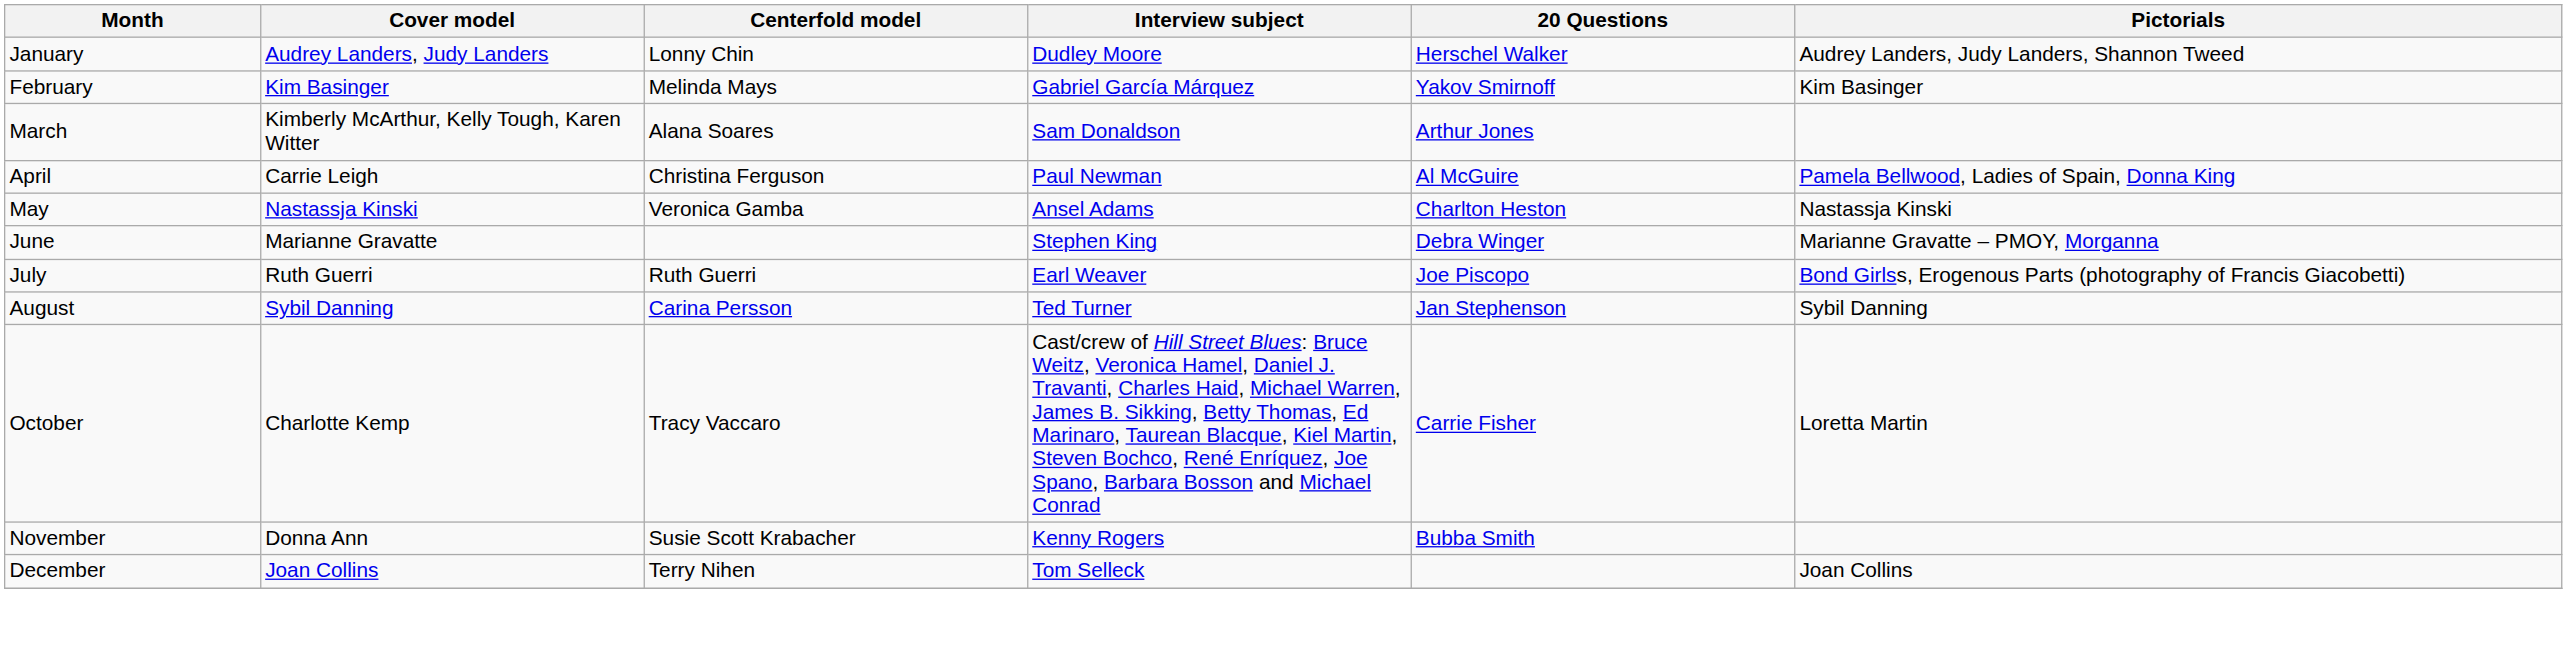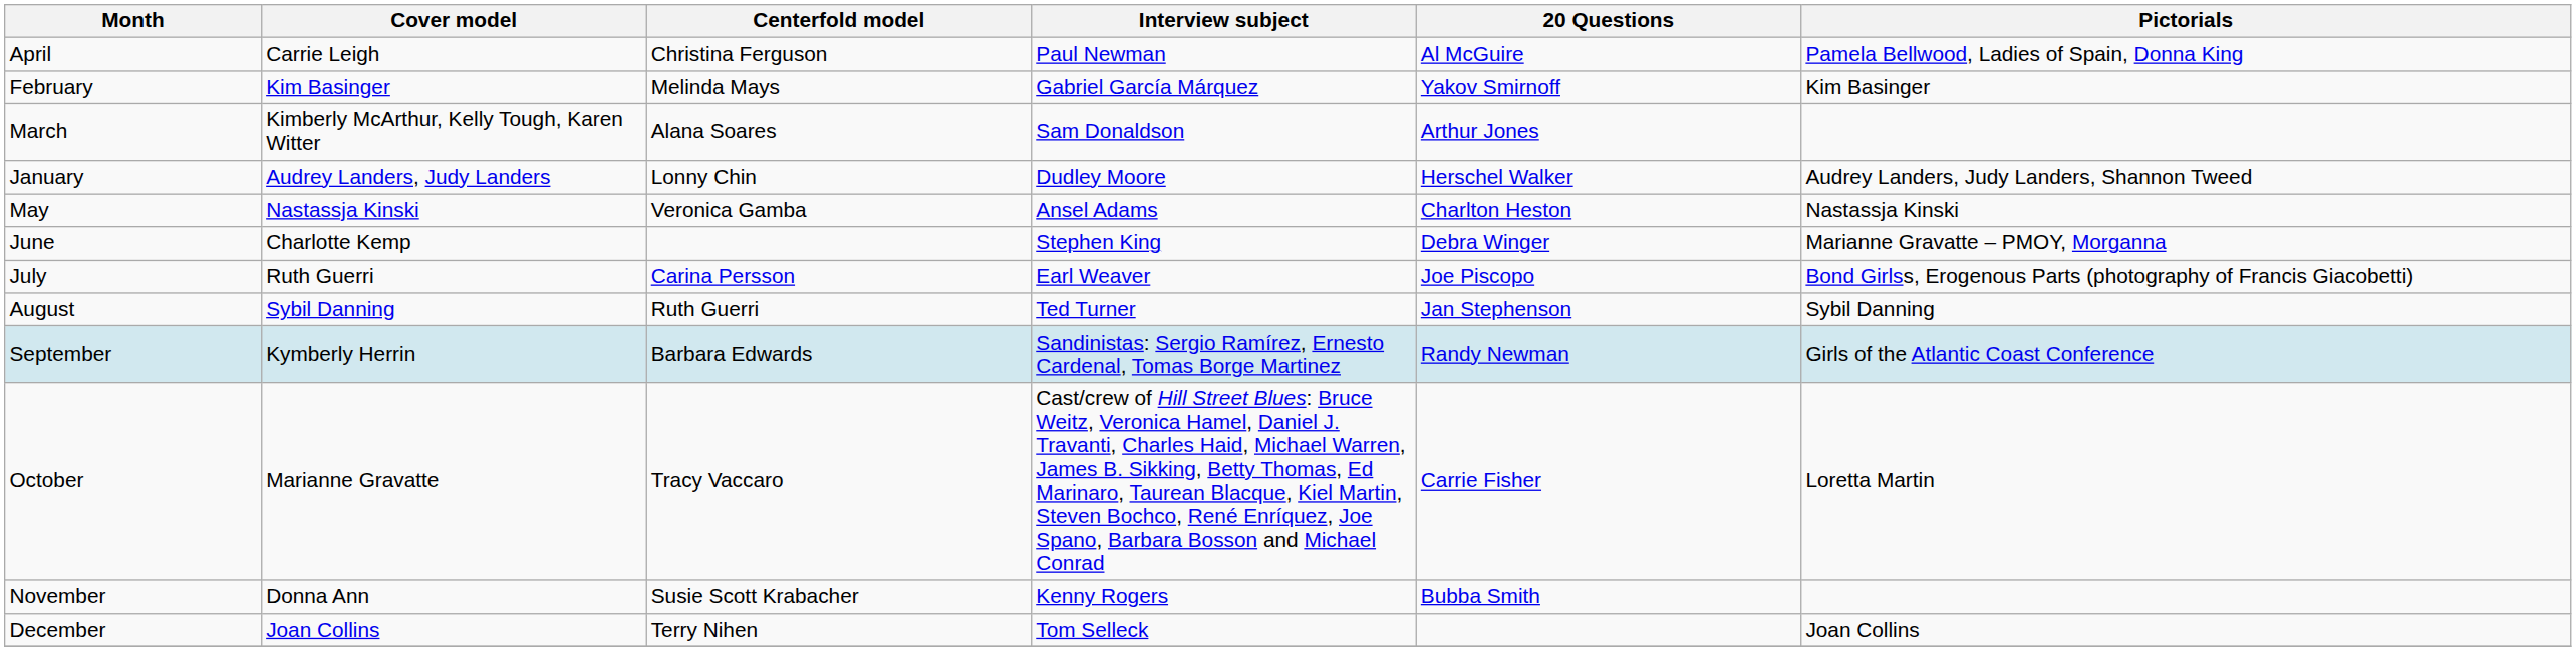rows swapped: January <-> April
June | Cover model: Marianne Gravatte -> Charlotte Kemp
July | Centerfold model: Ruth Guerri -> Carina Persson
August | Centerfold model: Carina Persson -> Ruth Guerri
+ row: September | Kymberly Herrin | Barbara Edwards | Sandinistas: Sergio Ramírez, Ernesto Cardenal, Tomas Borge Martinez | Randy Newman | Girls of the Atlantic Coast Conference
October | Cover model: Charlotte Kemp -> Marianne Gravatte
